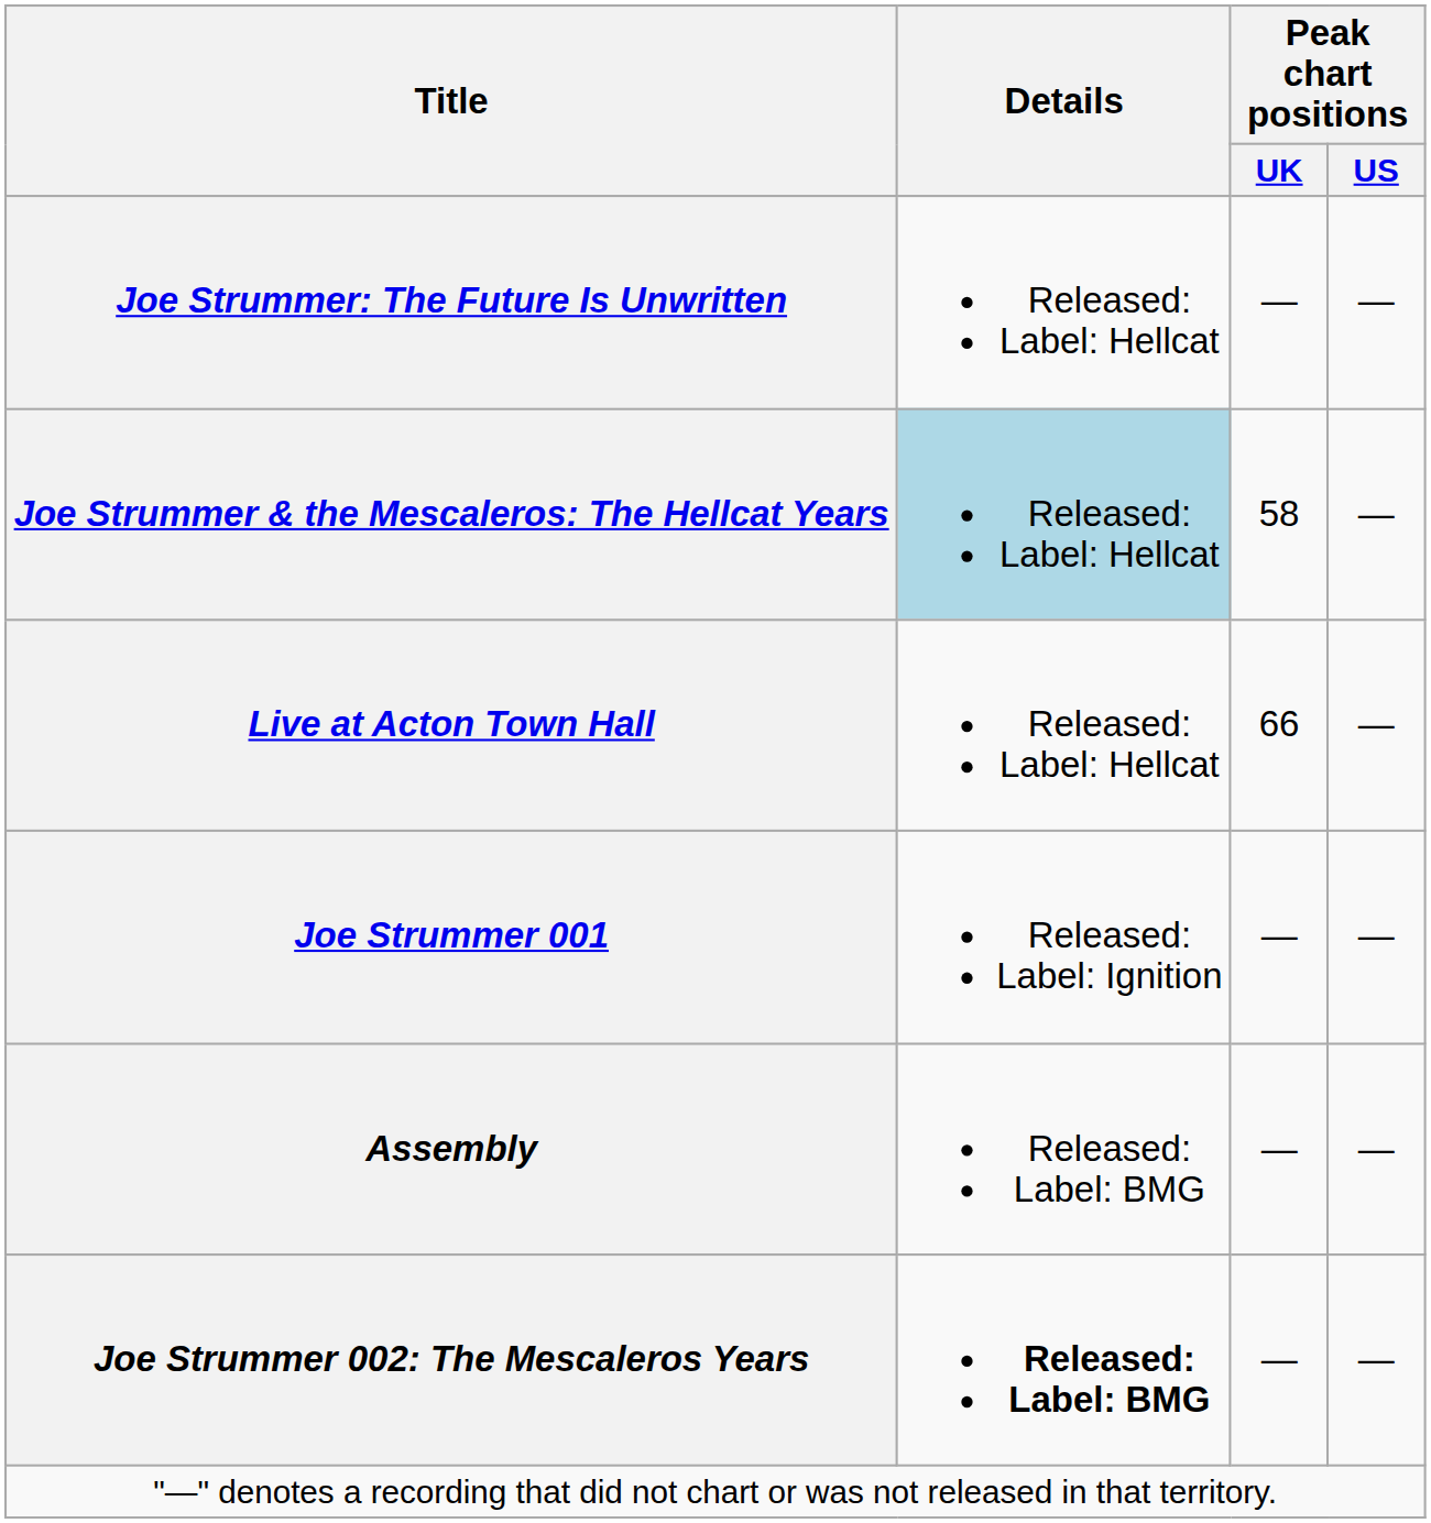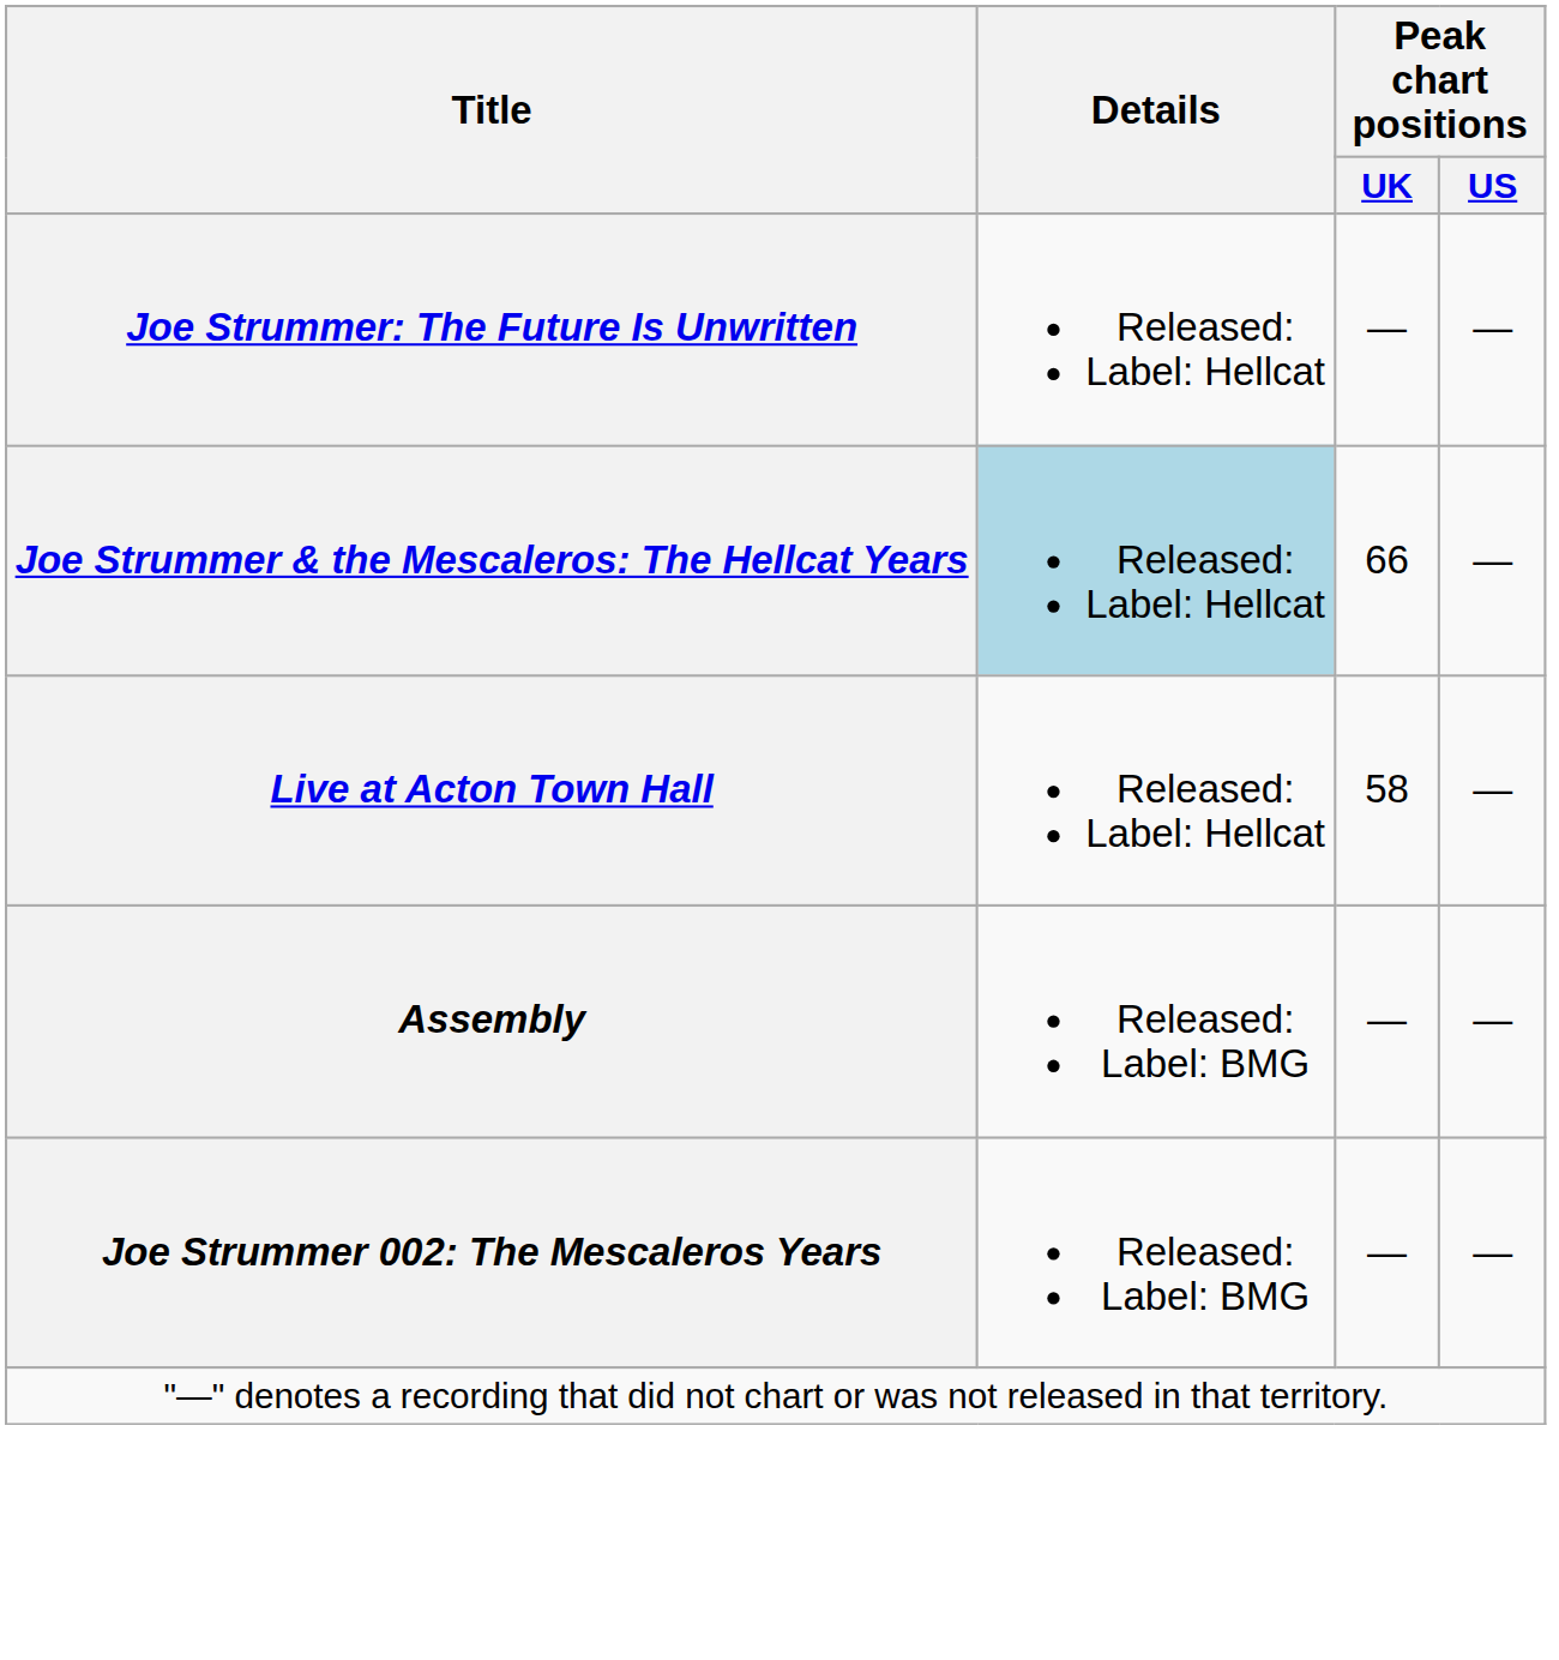Joe Strummer & the Mescaleros: The Hellcat Years | Peak chart positions / UK: 58 -> 66
Live at Acton Town Hall | Peak chart positions / UK: 66 -> 58
- row: Joe Strummer 001 | Released: Label: Ignition | — | —
Joe Strummer 002: The Mescaleros Years | Details: bold -> normal
